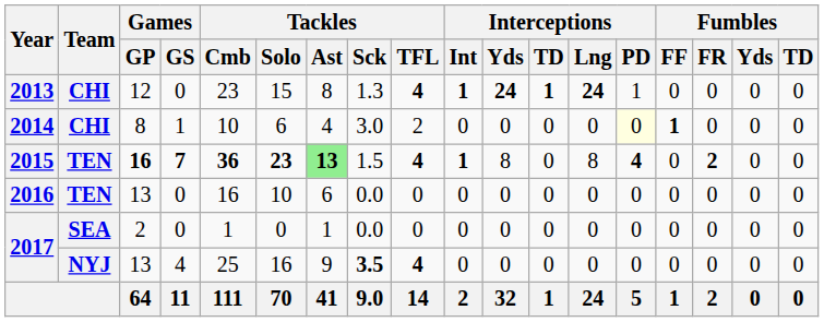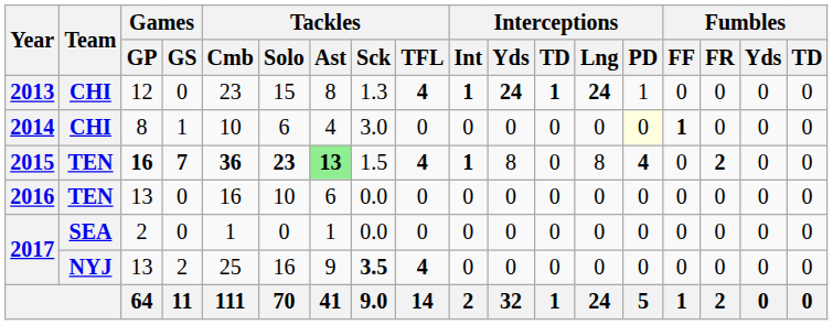2014 | Tackles / TFL: 2 -> 0
2017 / 13 | Games / GS: 4 -> 2
